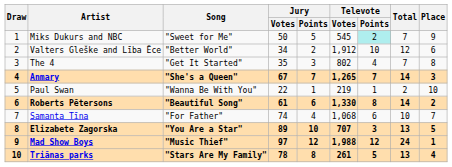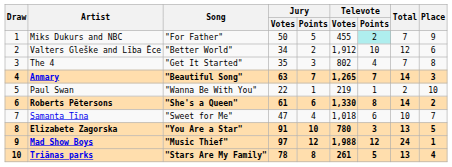Miks Dukurs and NBC | Song: "Sweet for Me" -> "For Father"
Miks Dukurs and NBC | Televote / Votes: 545 -> 455
Anmary | Song: "She's a Queen" -> "Beautiful Song"
Anmary | Jury / Votes: 67 -> 63
Roberts Pētersons | Song: "Beautiful Song" -> "She's a Queen"
Samanta Tīna | Song: "For Father" -> "Sweet for Me"
Samanta Tīna | Jury / Votes: 74 -> 47
Samanta Tīna | Televote / Votes: 1,068 -> 1,018
Elizabete Zagorska | Jury / Votes: 89 -> 91
Elizabete Zagorska | Televote / Votes: 707 -> 780
